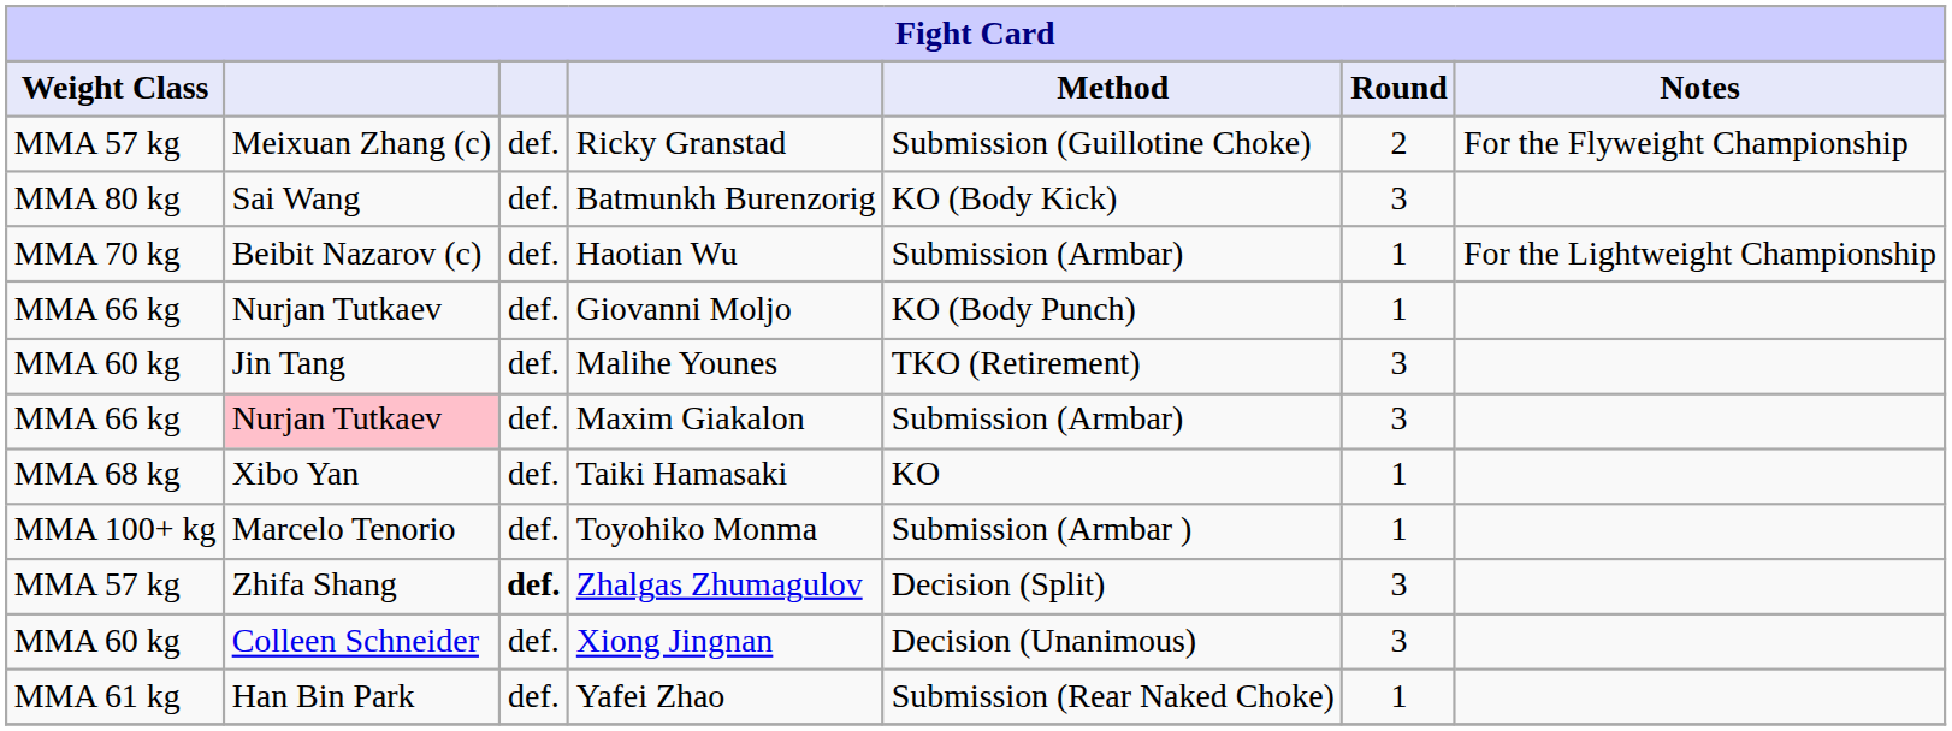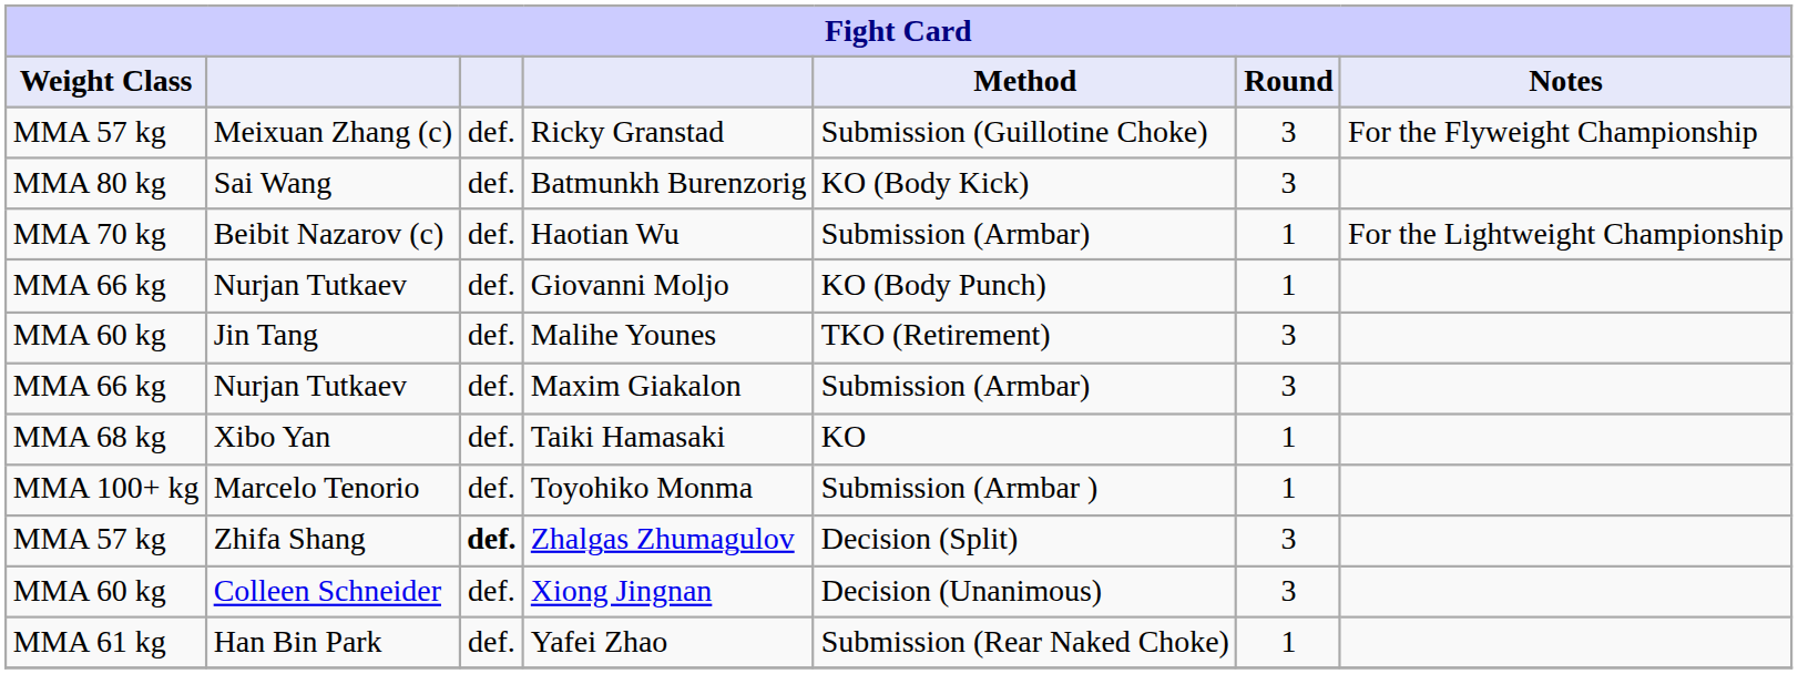Ricky Granstad | Round: 2 -> 3
Maxim Giakalon | column 2: pink background -> no background
